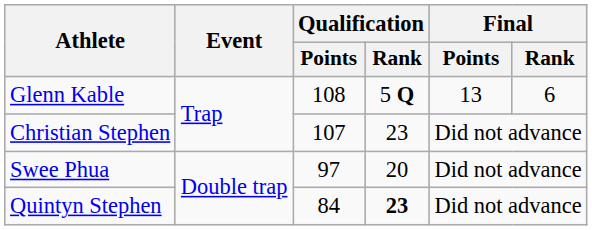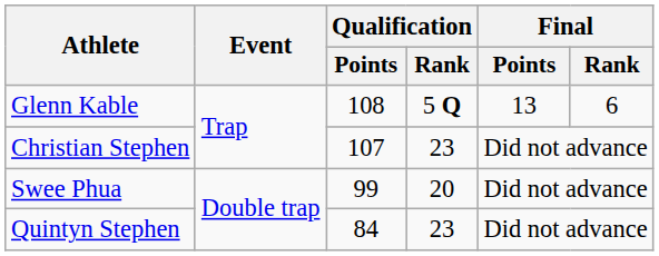Swee Phua | Qualification / Points: 97 -> 99
Quintyn Stephen | Qualification / Rank: bold -> normal
